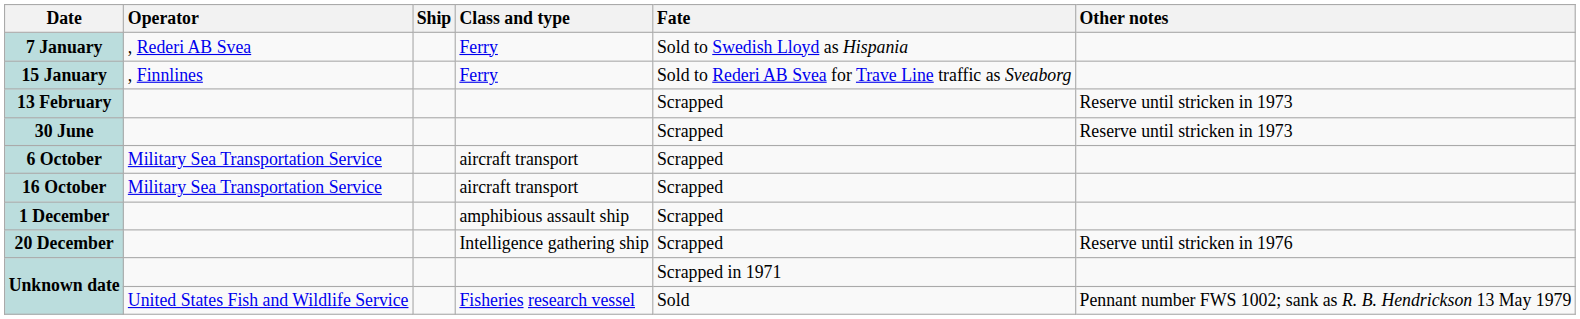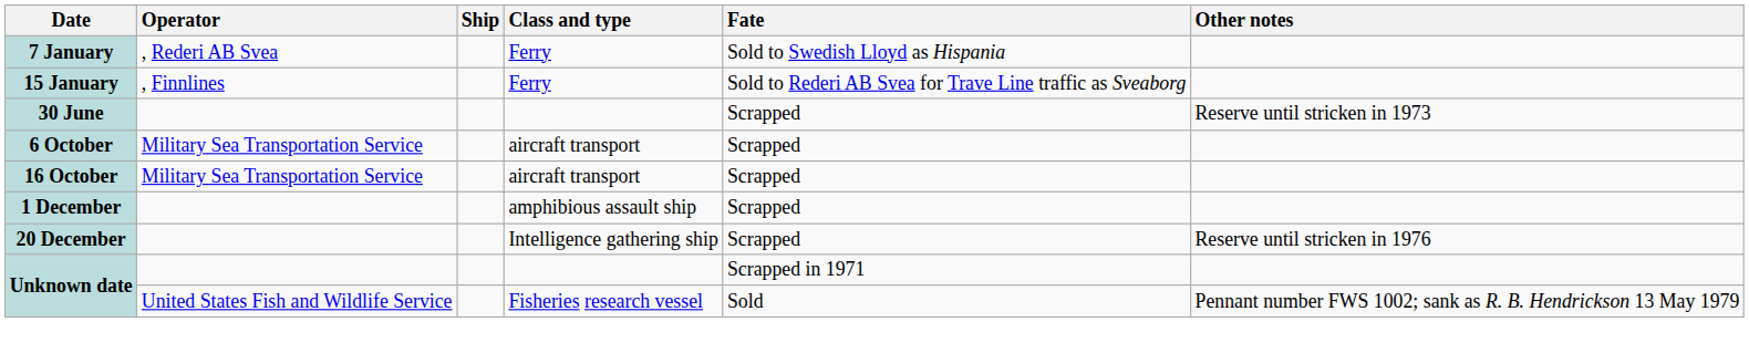- row: 13 February | Scrapped | Reserve until stricken in 1973
